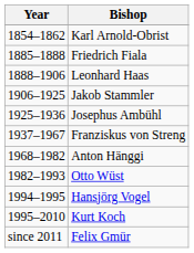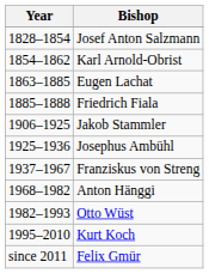+ row: 1828–1854 | Josef Anton Salzmann
+ row: 1863–1885 | Eugen Lachat
- row: 1888–1906 | Leonhard Haas
- row: 1994–1995 | Hansjörg Vogel
